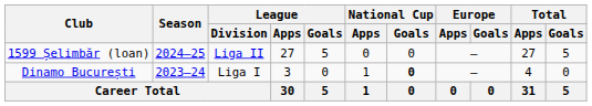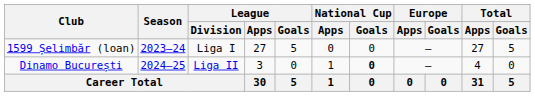1599 Șelimbăr (loan) | Season: 2024–25 -> 2023–24
1599 Șelimbăr (loan) | League / Division: Liga II -> Liga I
Dinamo București | Season: 2023–24 -> 2024–25
Dinamo București | League / Division: Liga I -> Liga II
